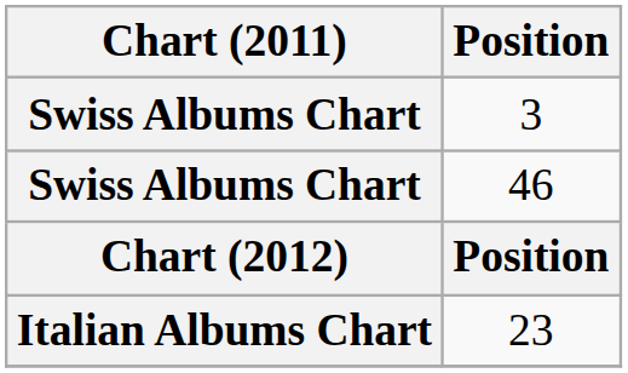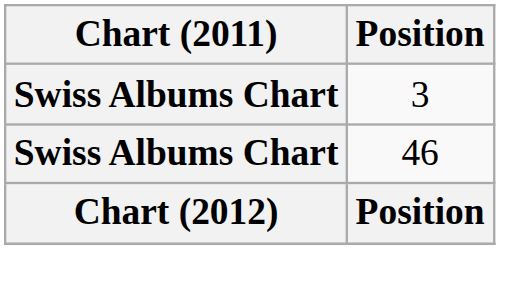- row: Italian Albums Chart | 23
